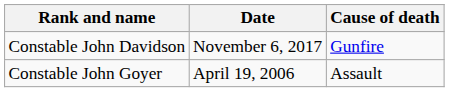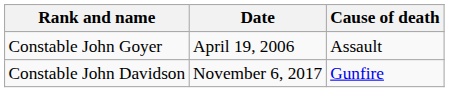rows swapped: Constable John Goyer <-> Constable John Davidson
